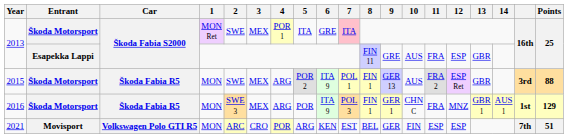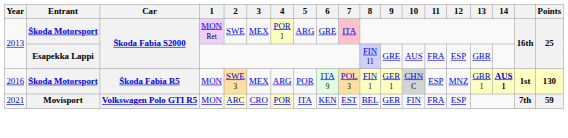2013 / Škoda Motorsport | 5: ITA -> ARG
- row: 2015 | Škoda Motorsport | Škoda Fabia R5 | MON | SWE | MEX | ARG | POR 2 | ITA 9 | POL 1 | FIN 1 | GER 13 | AUS | FRA 2 | ESP Ret | GBR | 3rd | 88
2016 | 10: no background -> lightgrey background
2016 | 11: FRA -> ESP
2016 | 14: normal -> bold
2016 | Points: 129 -> 130
2021 | 5: ARG -> ITA
2021 | 11: ESP -> FRA
2021 | Points: 51 -> 59
